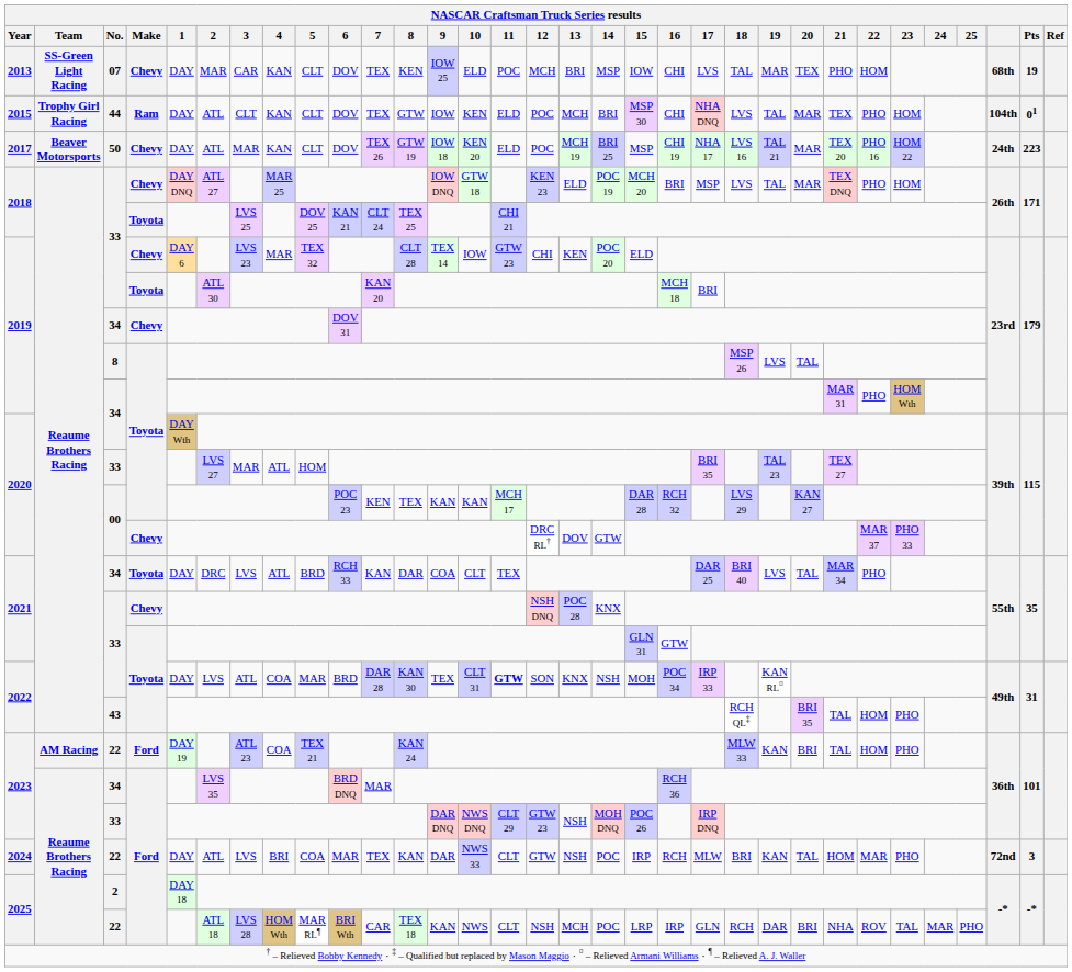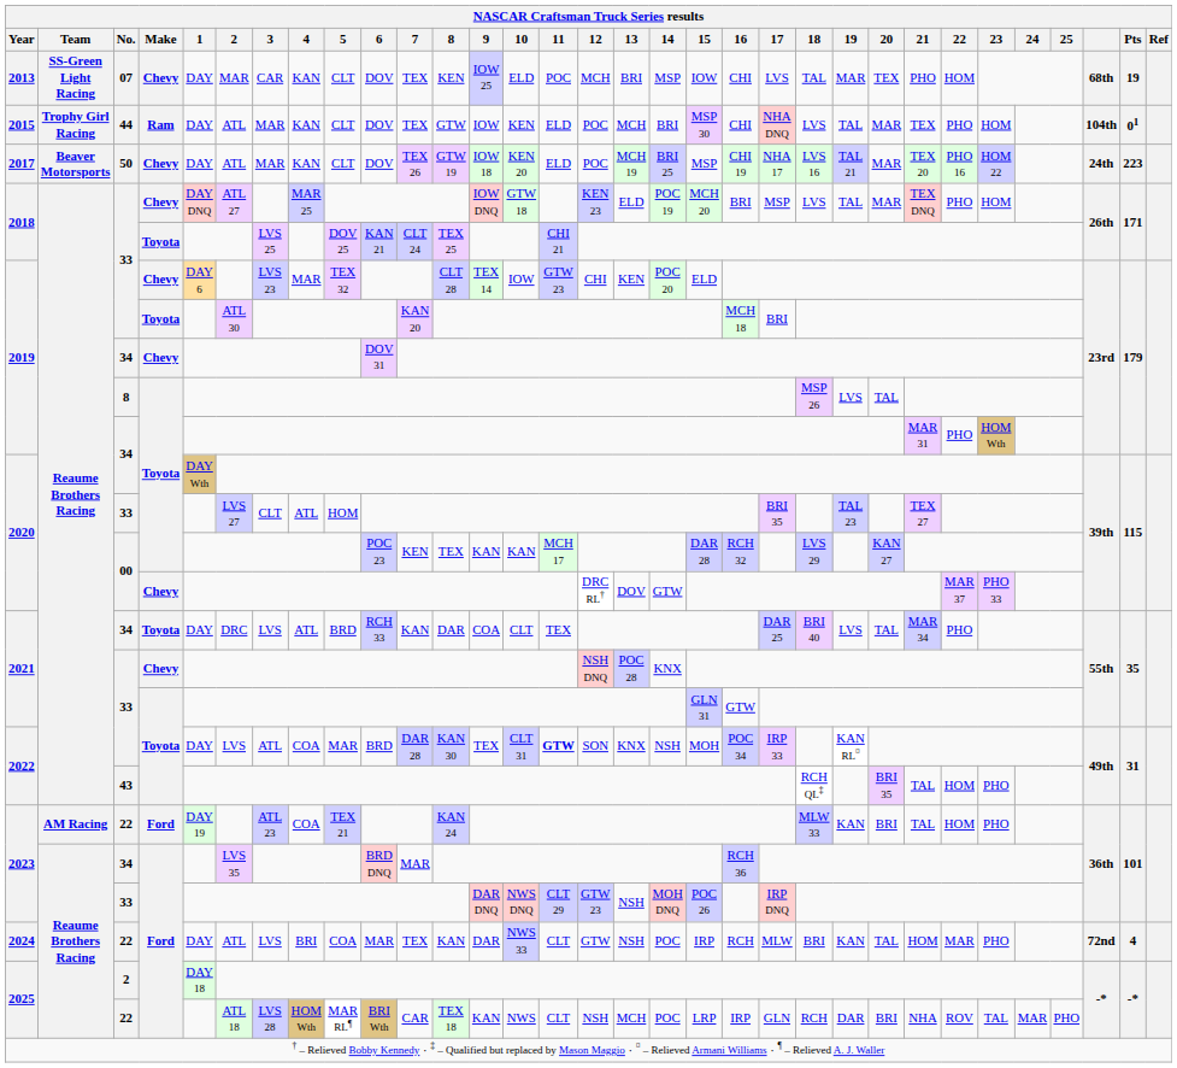2015 | NASCAR Craftsman Truck Series results / 3: CLT -> MAR
2020 / 33 | NASCAR Craftsman Truck Series results / 3: MAR -> CLT
2024 | NASCAR Craftsman Truck Series results / Pts: 3 -> 4
